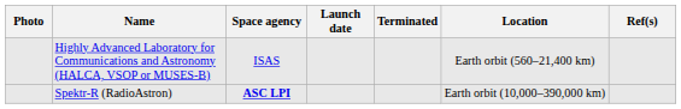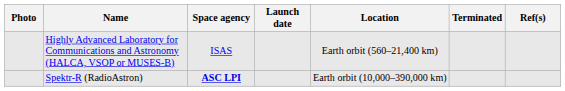columns swapped: Terminated <-> Location
